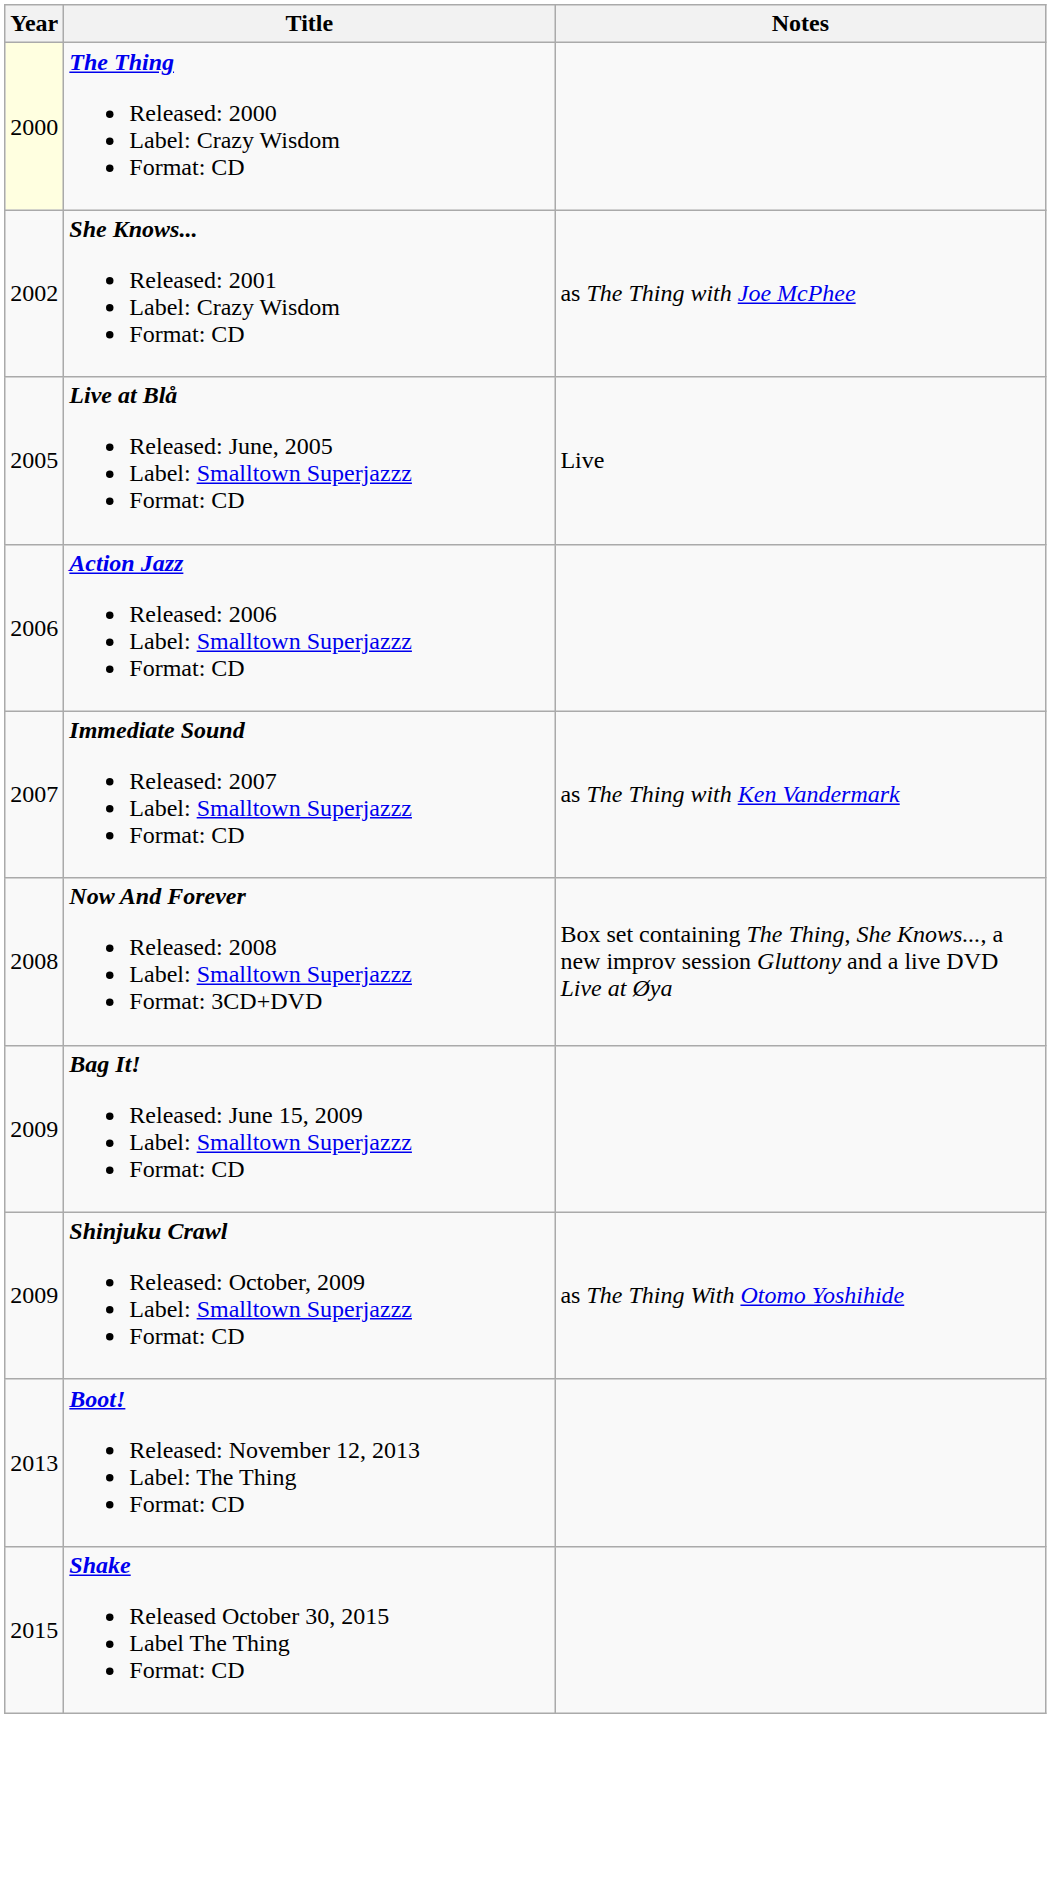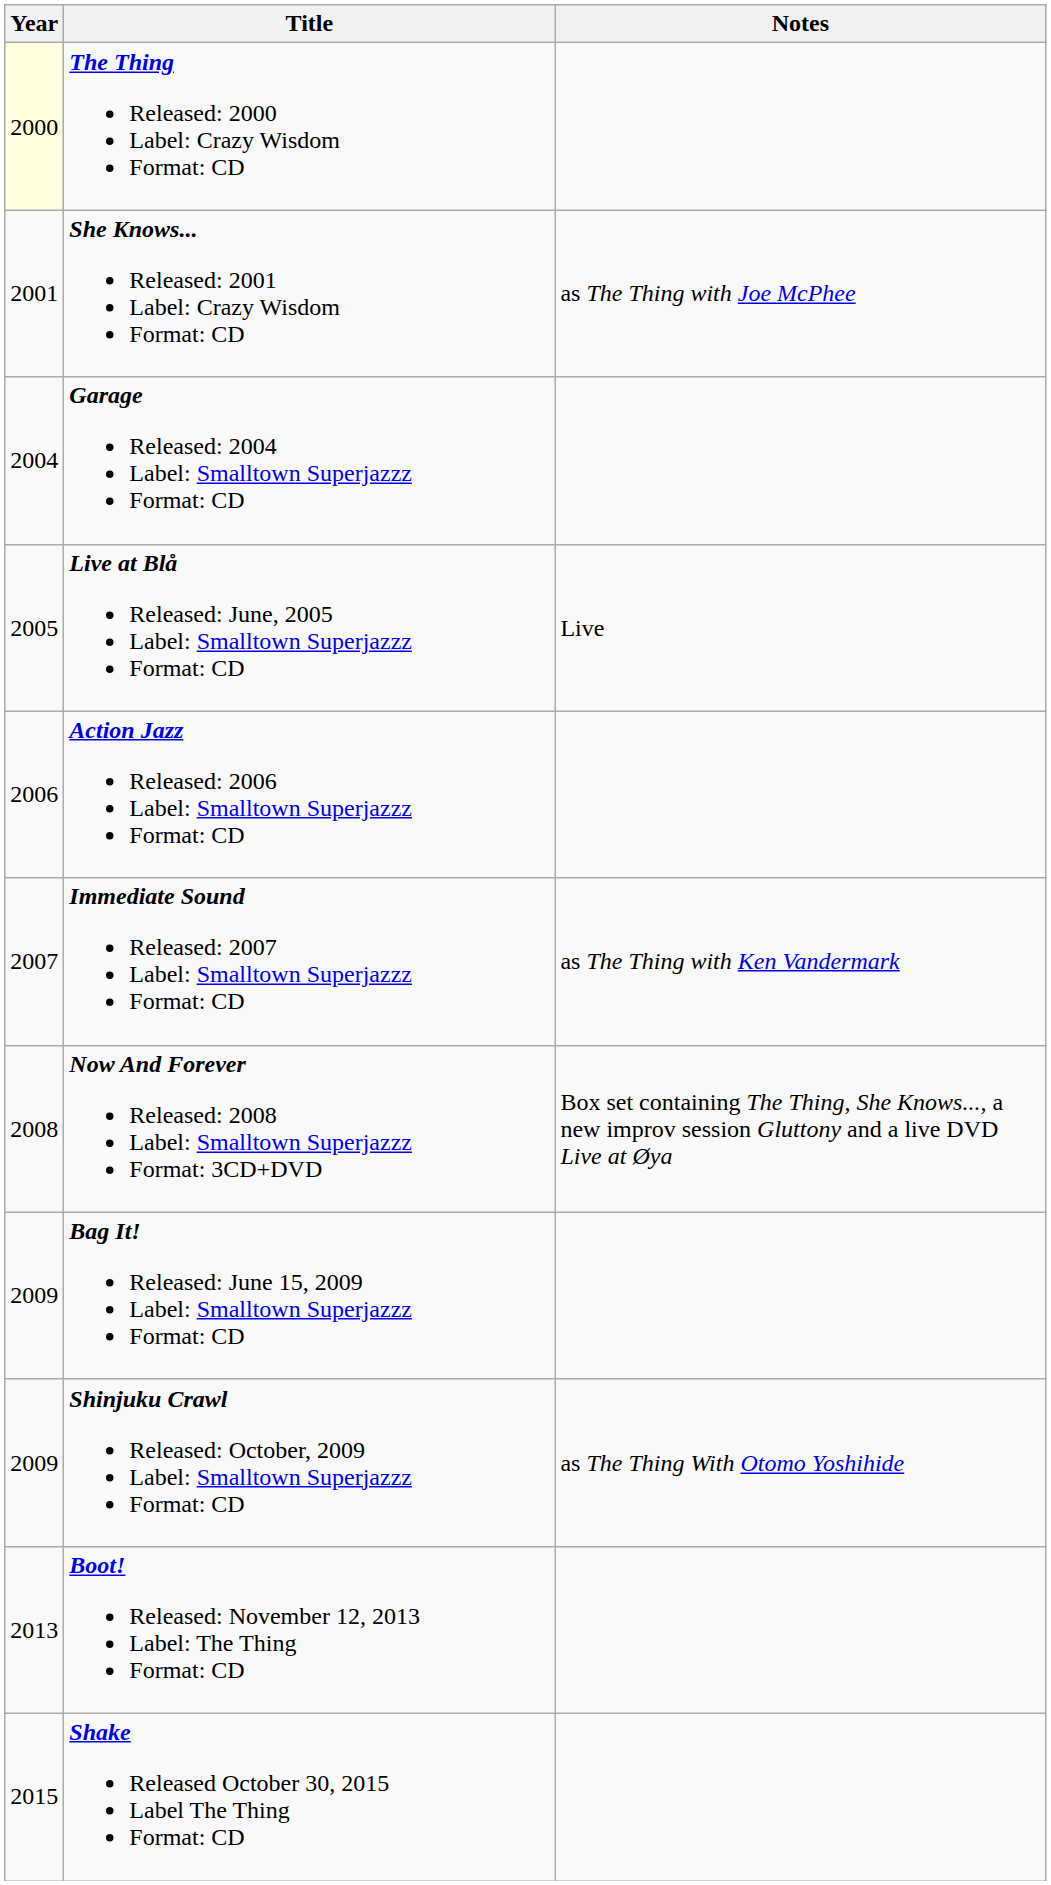She Knows... Released: 2001 Label: Crazy Wisdom Format: CD | Year: 2002 -> 2001
+ row: 2004 | Garage Released: 2004 Label: Smalltown Superjazzz Format: CD
